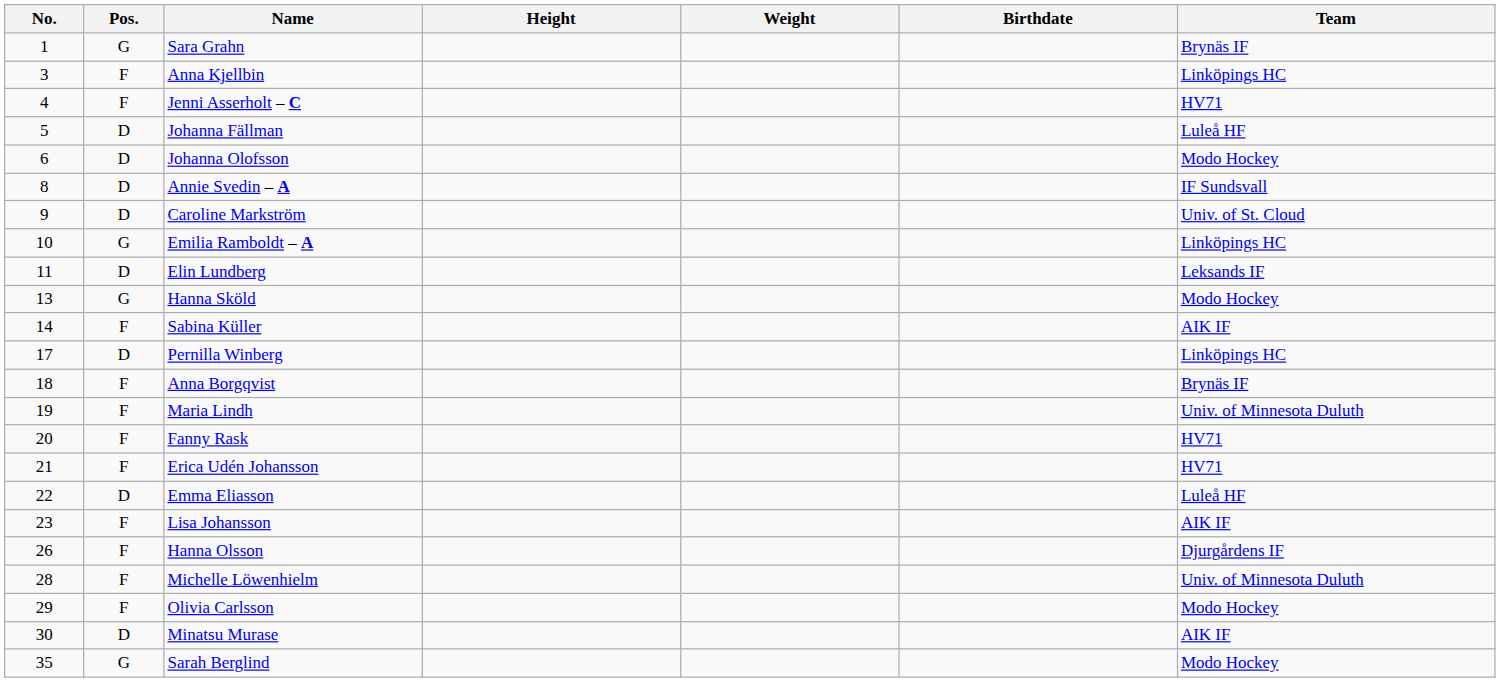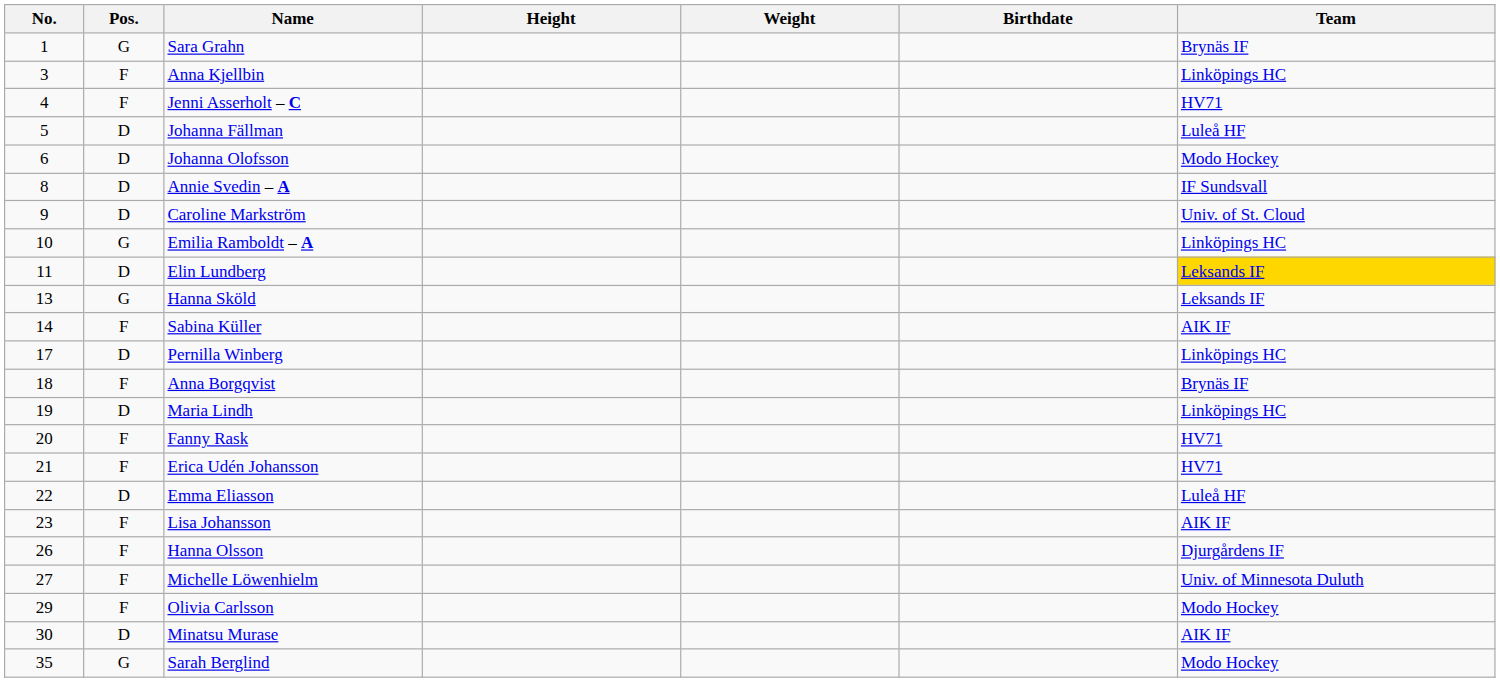Elin Lundberg | Team: no background -> gold background
Hanna Sköld | Team: Modo Hockey -> Leksands IF
Maria Lindh | Pos.: F -> D
Maria Lindh | Team: Univ. of Minnesota Duluth -> Linköpings HC
Michelle Löwenhielm | No.: 28 -> 27
